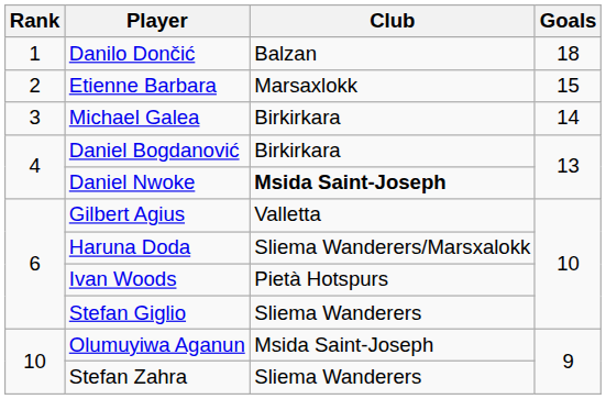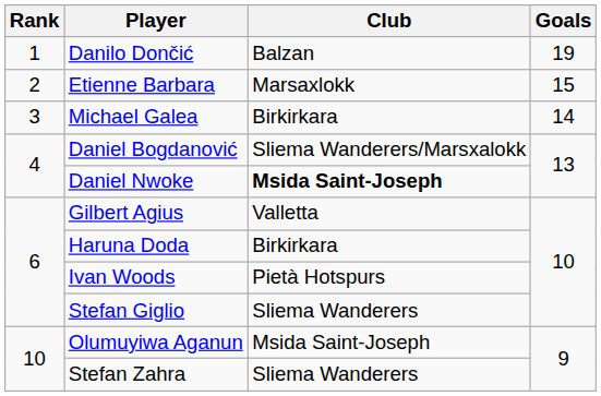Danilo Dončić | Goals: 18 -> 19
Daniel Bogdanović | Club: Birkirkara -> Sliema Wanderers/Marsxalokk
Haruna Doda | Club: Sliema Wanderers/Marsxalokk -> Birkirkara
